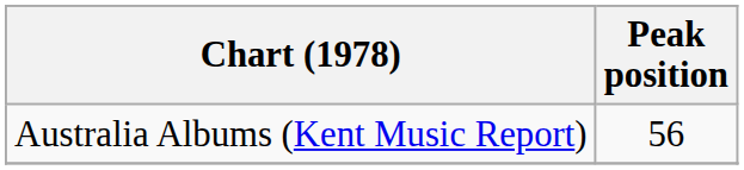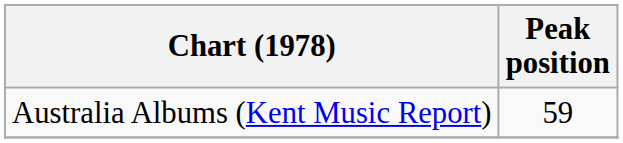Australia Albums (Kent Music Report) | Peak position: 56 -> 59
